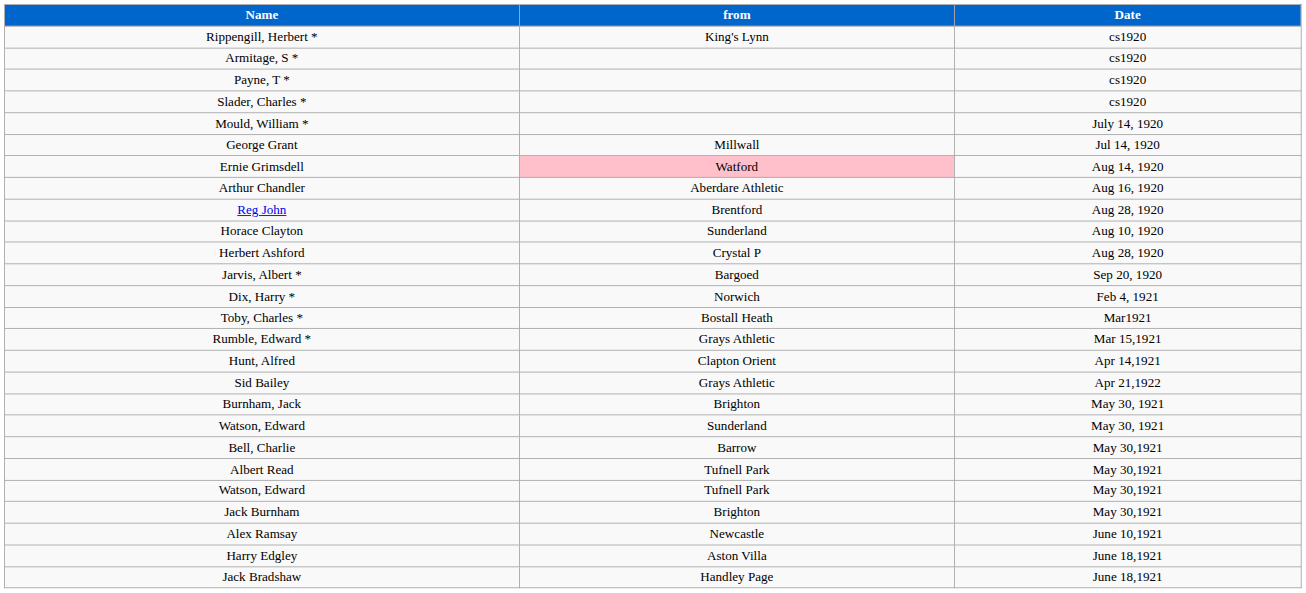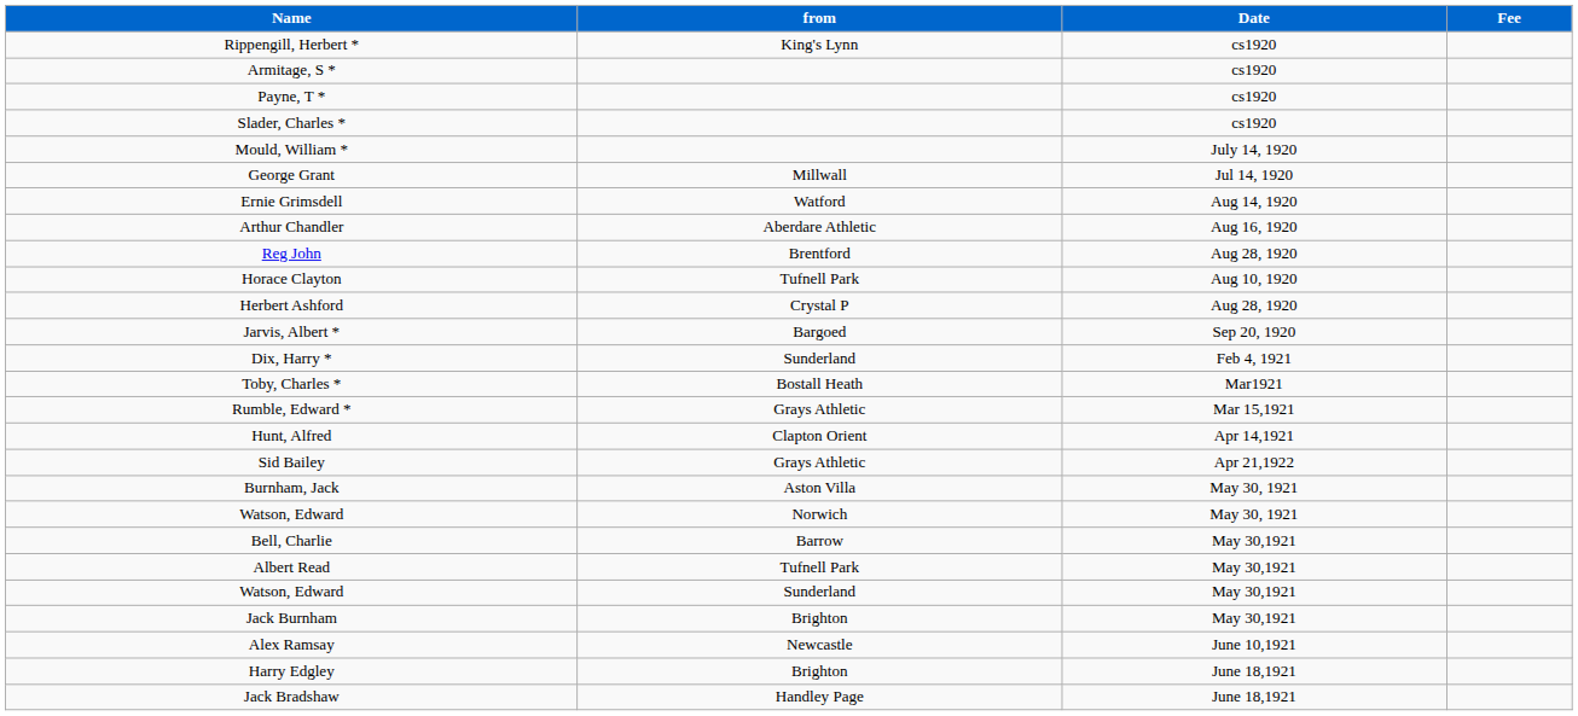+ column: Fee
Ernie Grimsdell | from: pink background -> no background
Horace Clayton | from: Sunderland -> Tufnell Park
Dix, Harry * | from: Norwich -> Sunderland
Burnham, Jack | from: Brighton -> Aston Villa
Watson, Edward / May 30, 1921 | from: Sunderland -> Norwich
Watson, Edward / May 30,1921 | from: Tufnell Park -> Sunderland
Harry Edgley | from: Aston Villa -> Brighton
